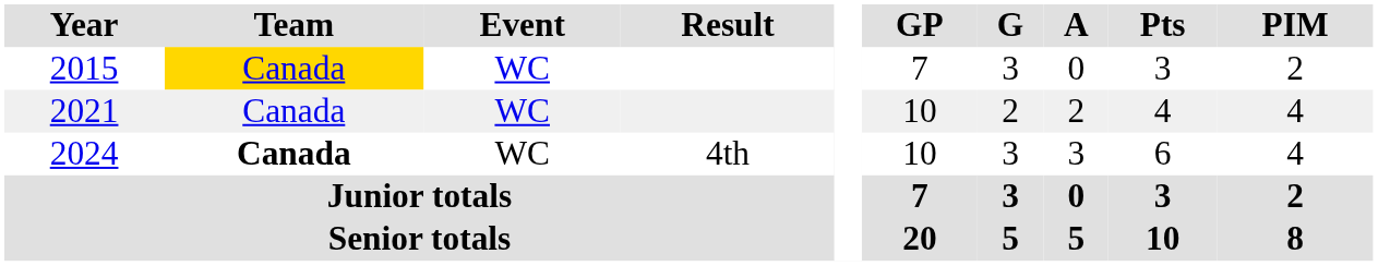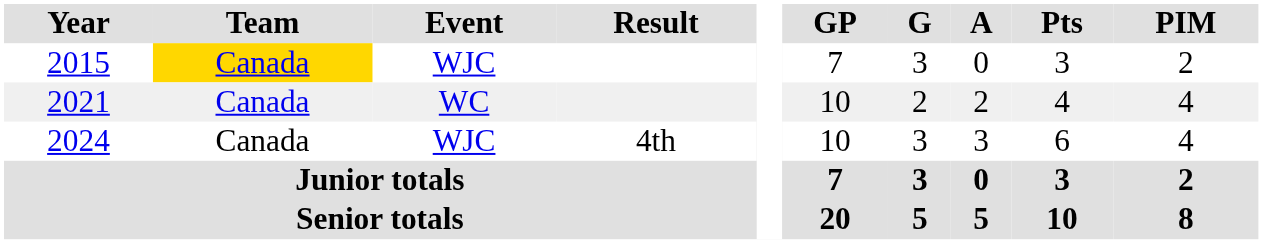2015 | Event: WC -> WJC
2024 | Team: bold -> normal
2024 | Event: WC -> WJC
